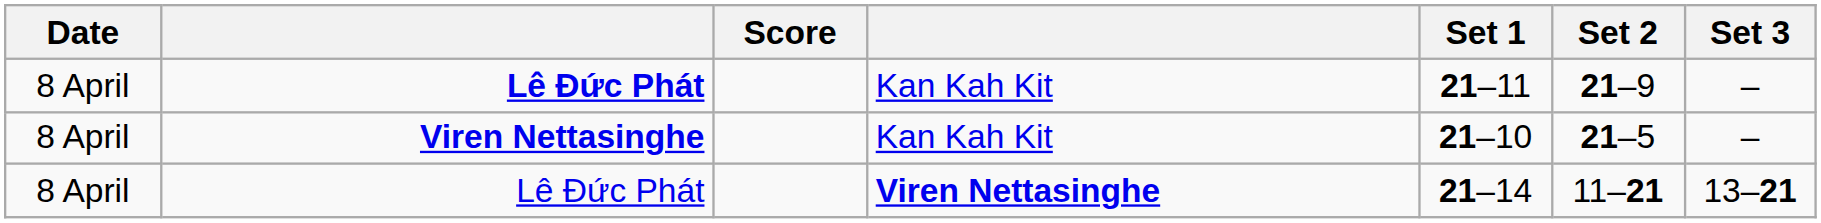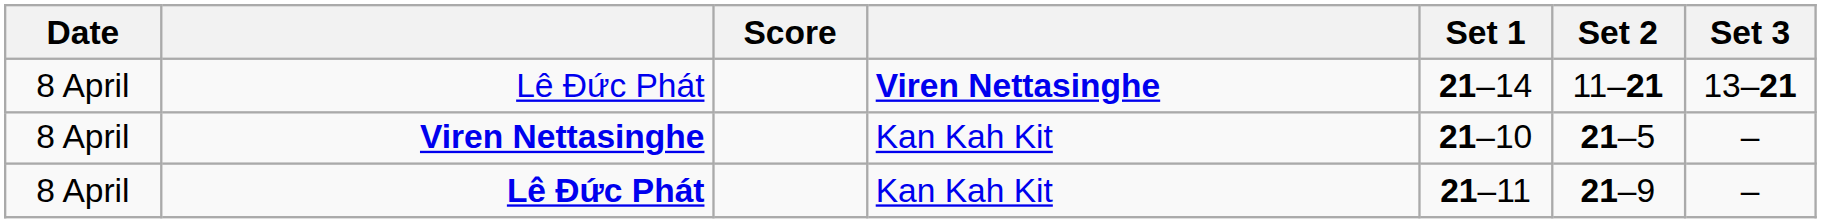rows swapped: Lê Đức Phát / Kan Kah Kit <-> Lê Đức Phát / Viren Nettasinghe
